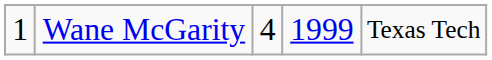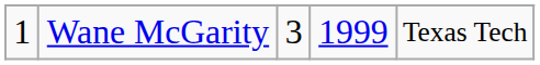Wane McGarity | column 3: 4 -> 3
